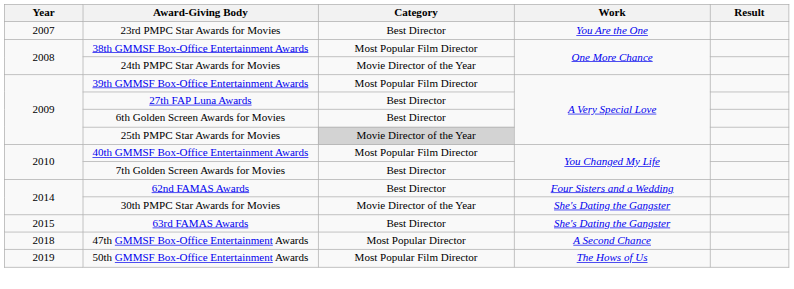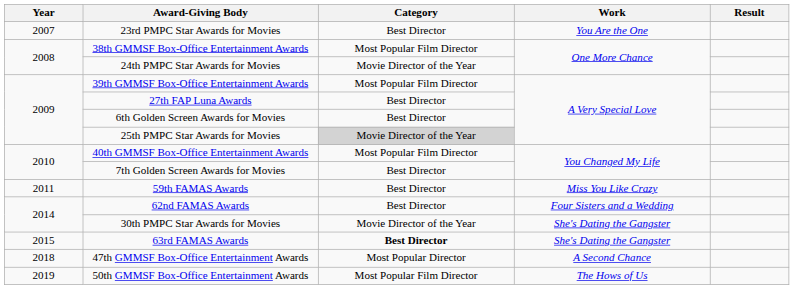+ row: 2011 | 59th FAMAS Awards | Best Director | Miss You Like Crazy
63rd FAMAS Awards | Category: normal -> bold
